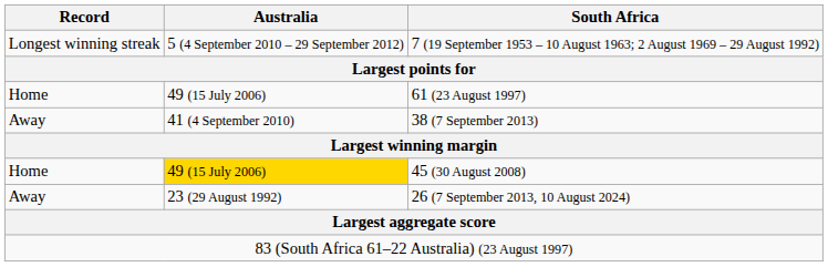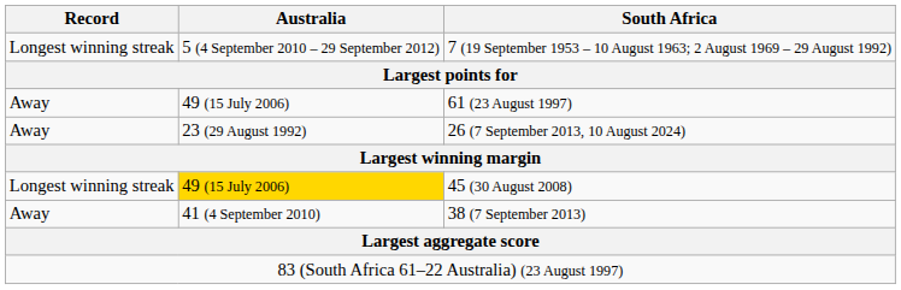61 (23 August 1997) | Record: Home -> Away
rows swapped: 38 (7 September 2013) <-> 26 (7 September 2013, 10 August 2024)
45 (30 August 2008) | Record: Home -> Longest winning streak
